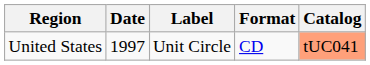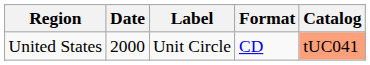United States | Date: 1997 -> 2000
